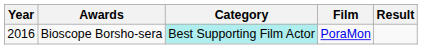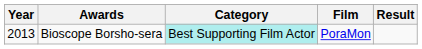Bioscope Borsho-sera | Year: 2016 -> 2013
